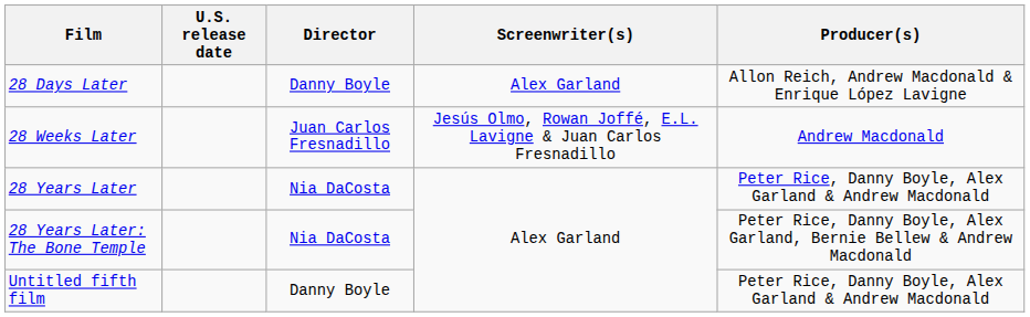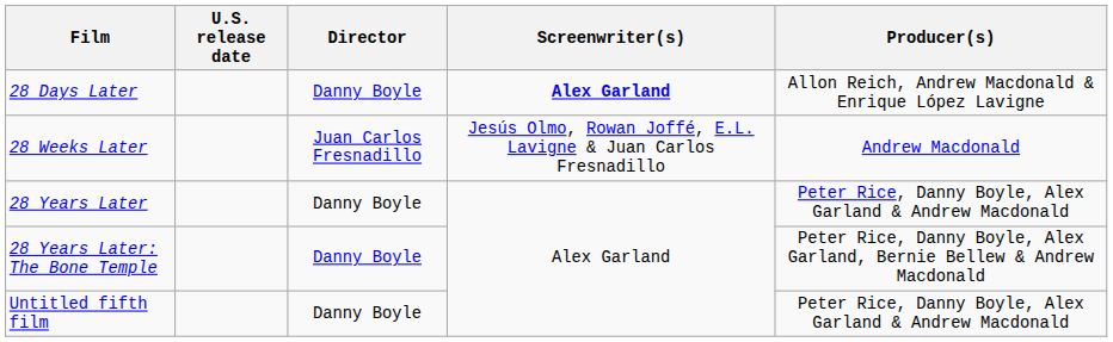28 Days Later | Screenwriter(s): normal -> bold
28 Years Later | Director: Nia DaCosta -> Danny Boyle
28 Years Later: The Bone Temple | Director: Nia DaCosta -> Danny Boyle
